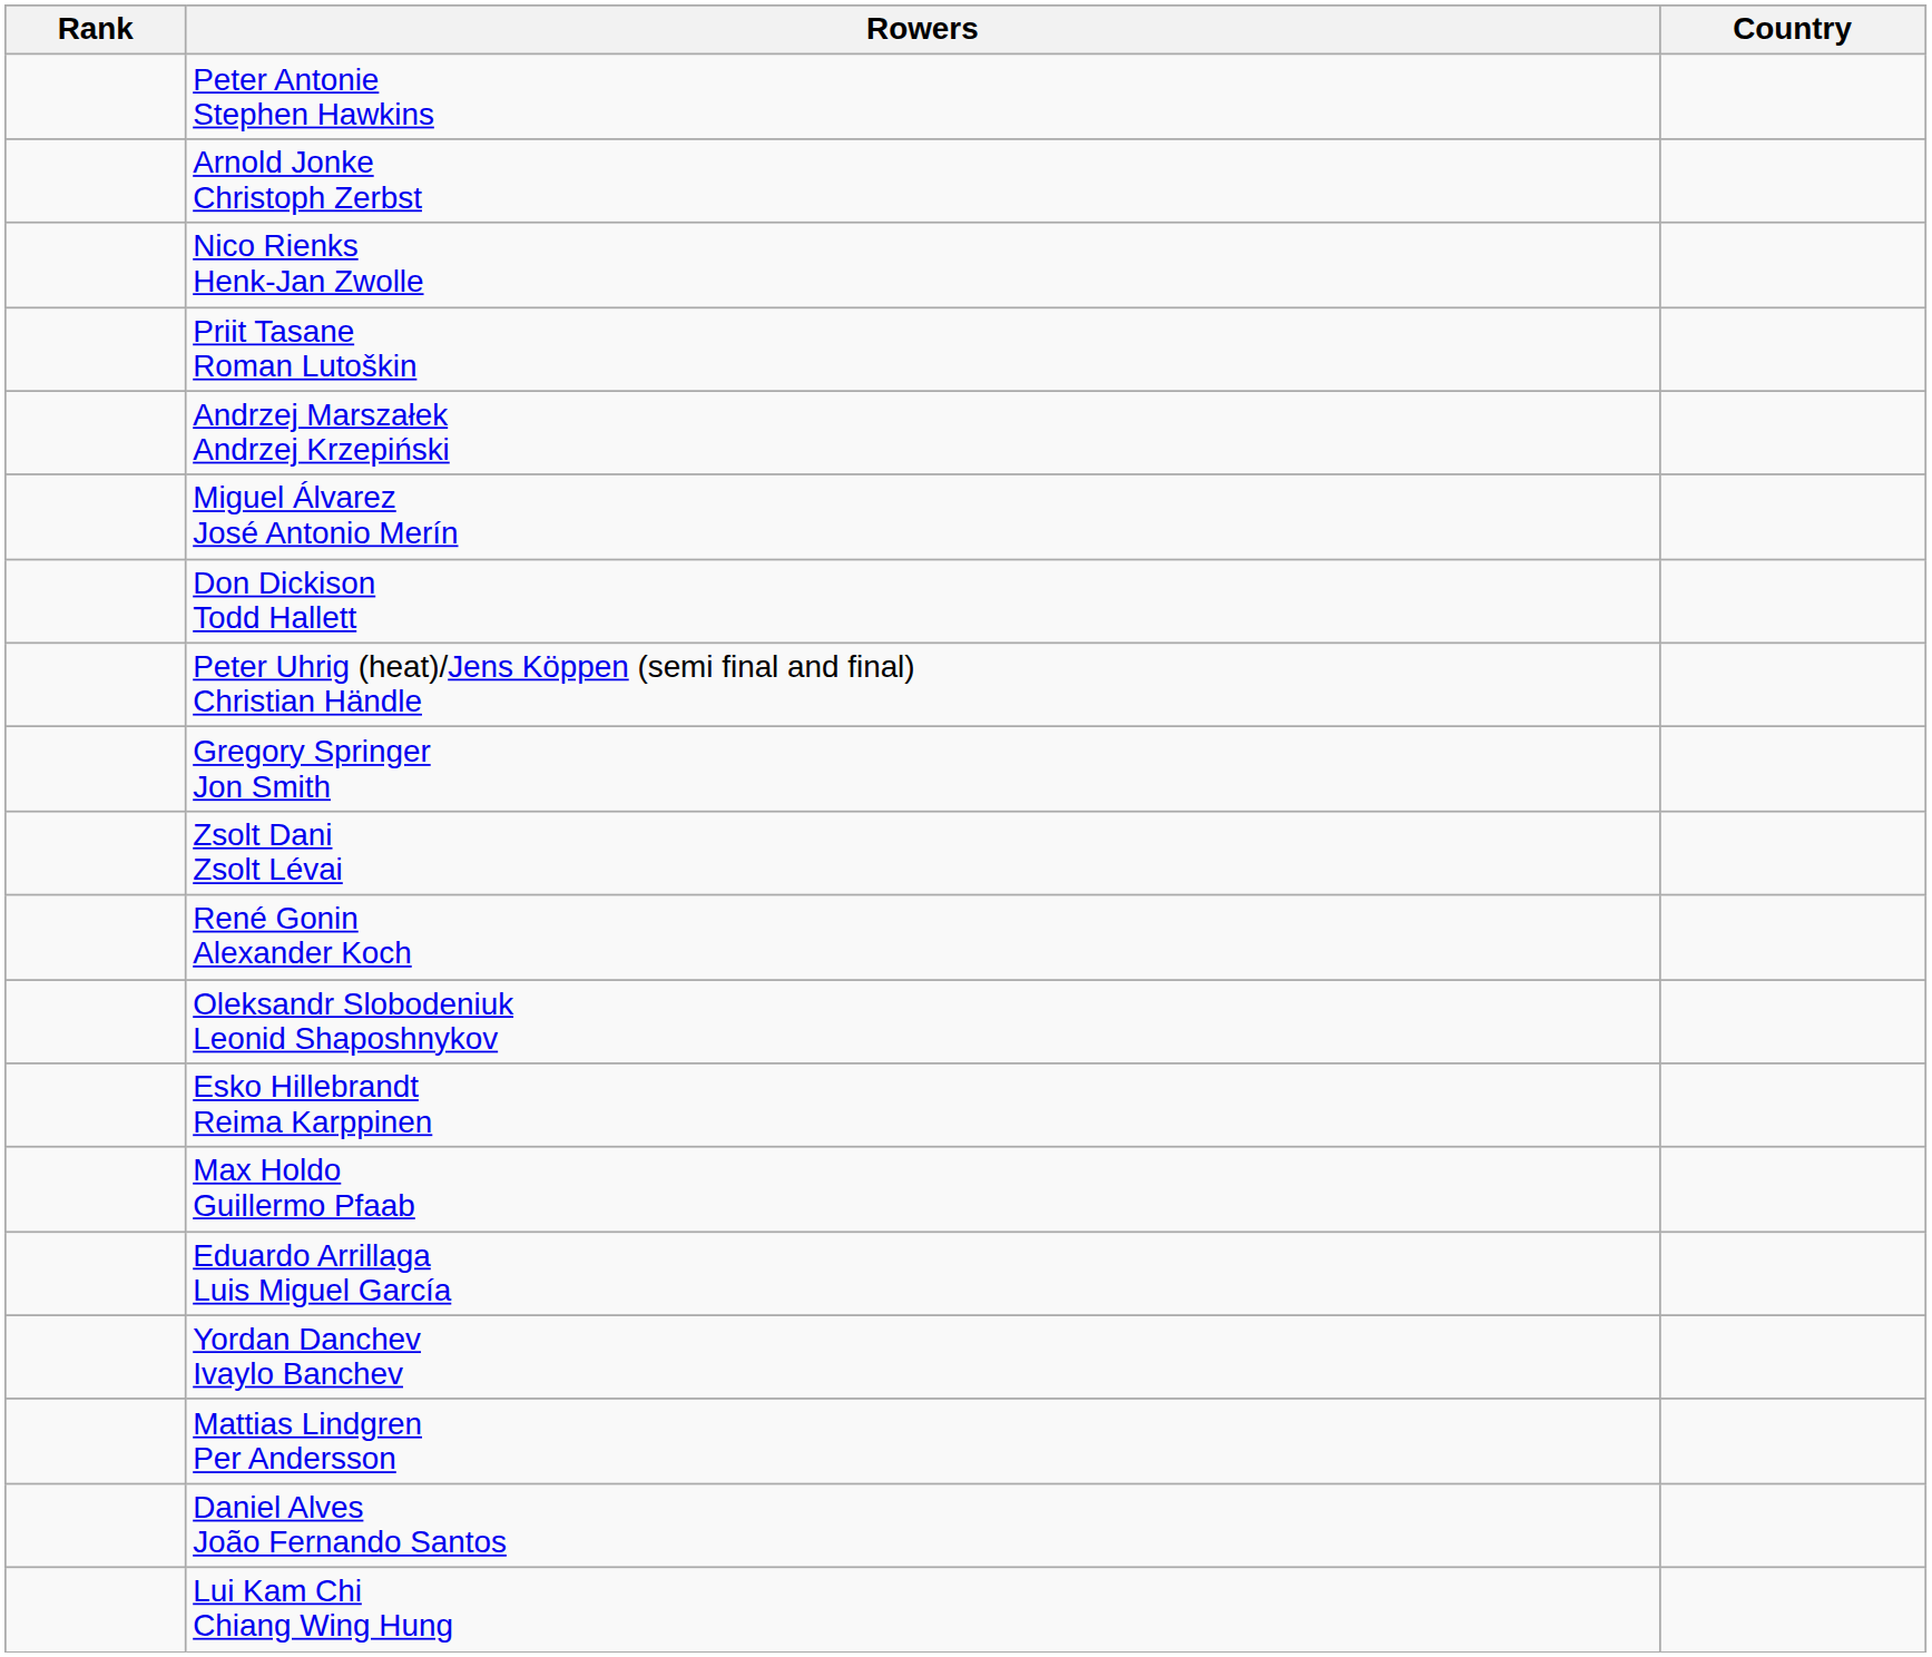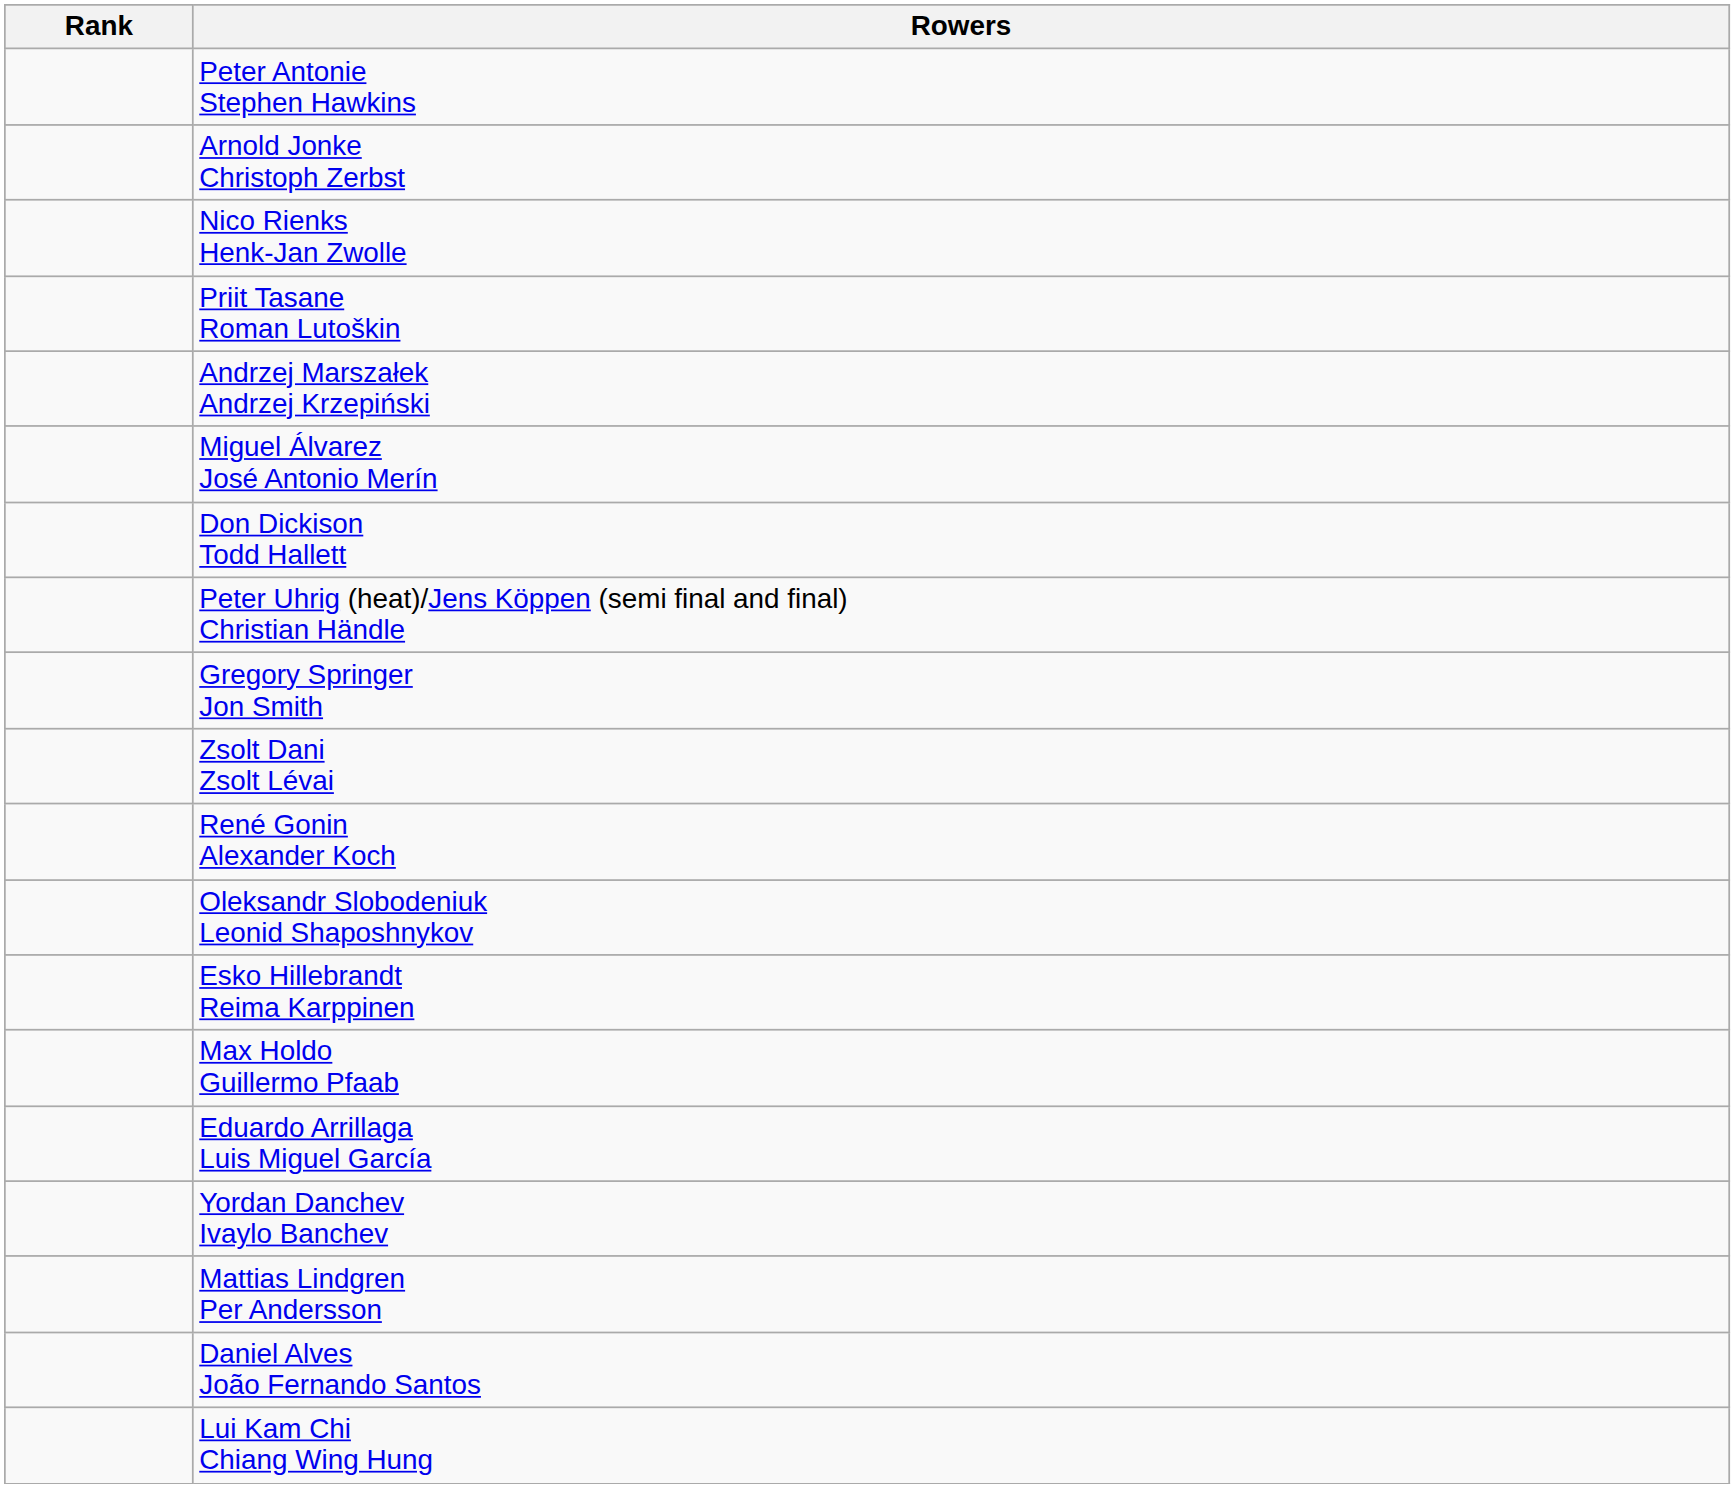- column: Country
